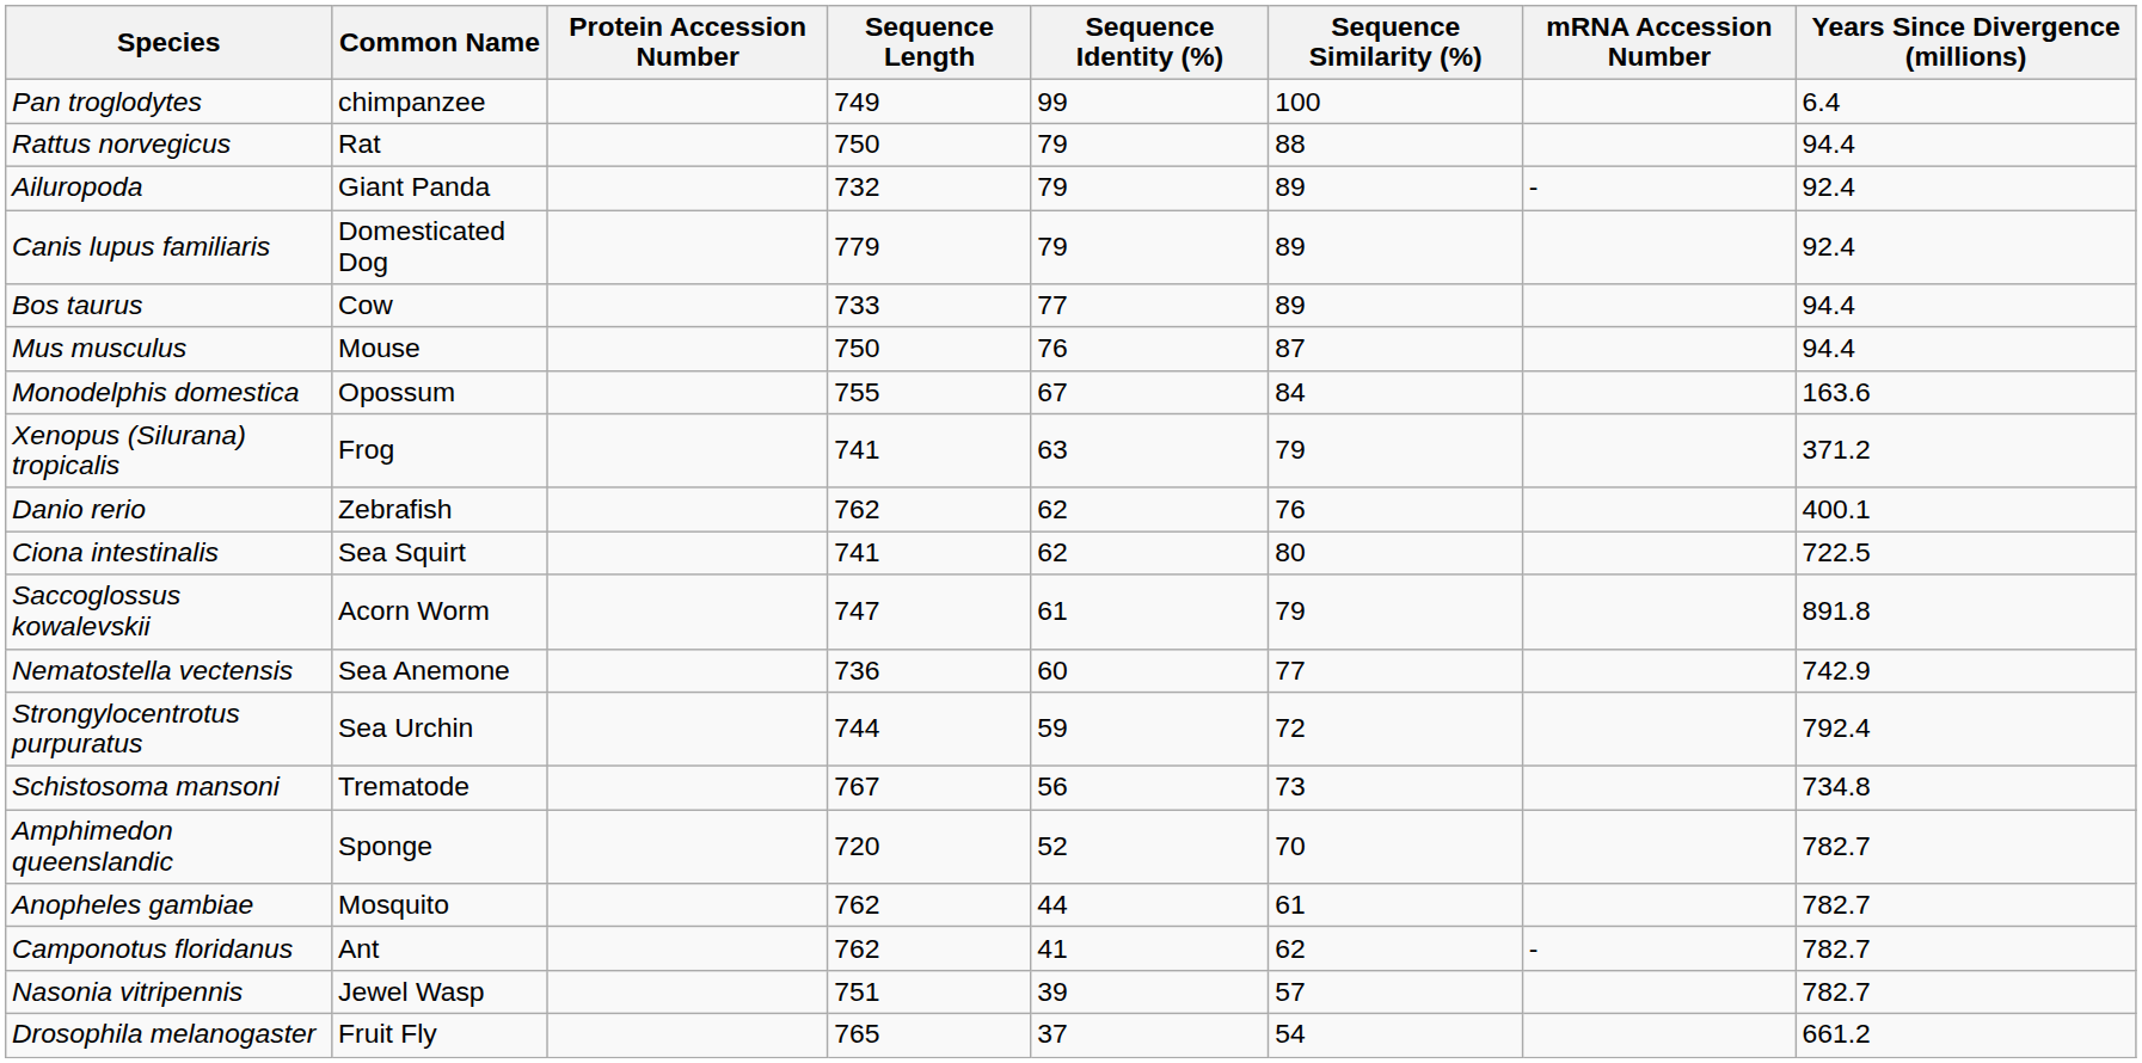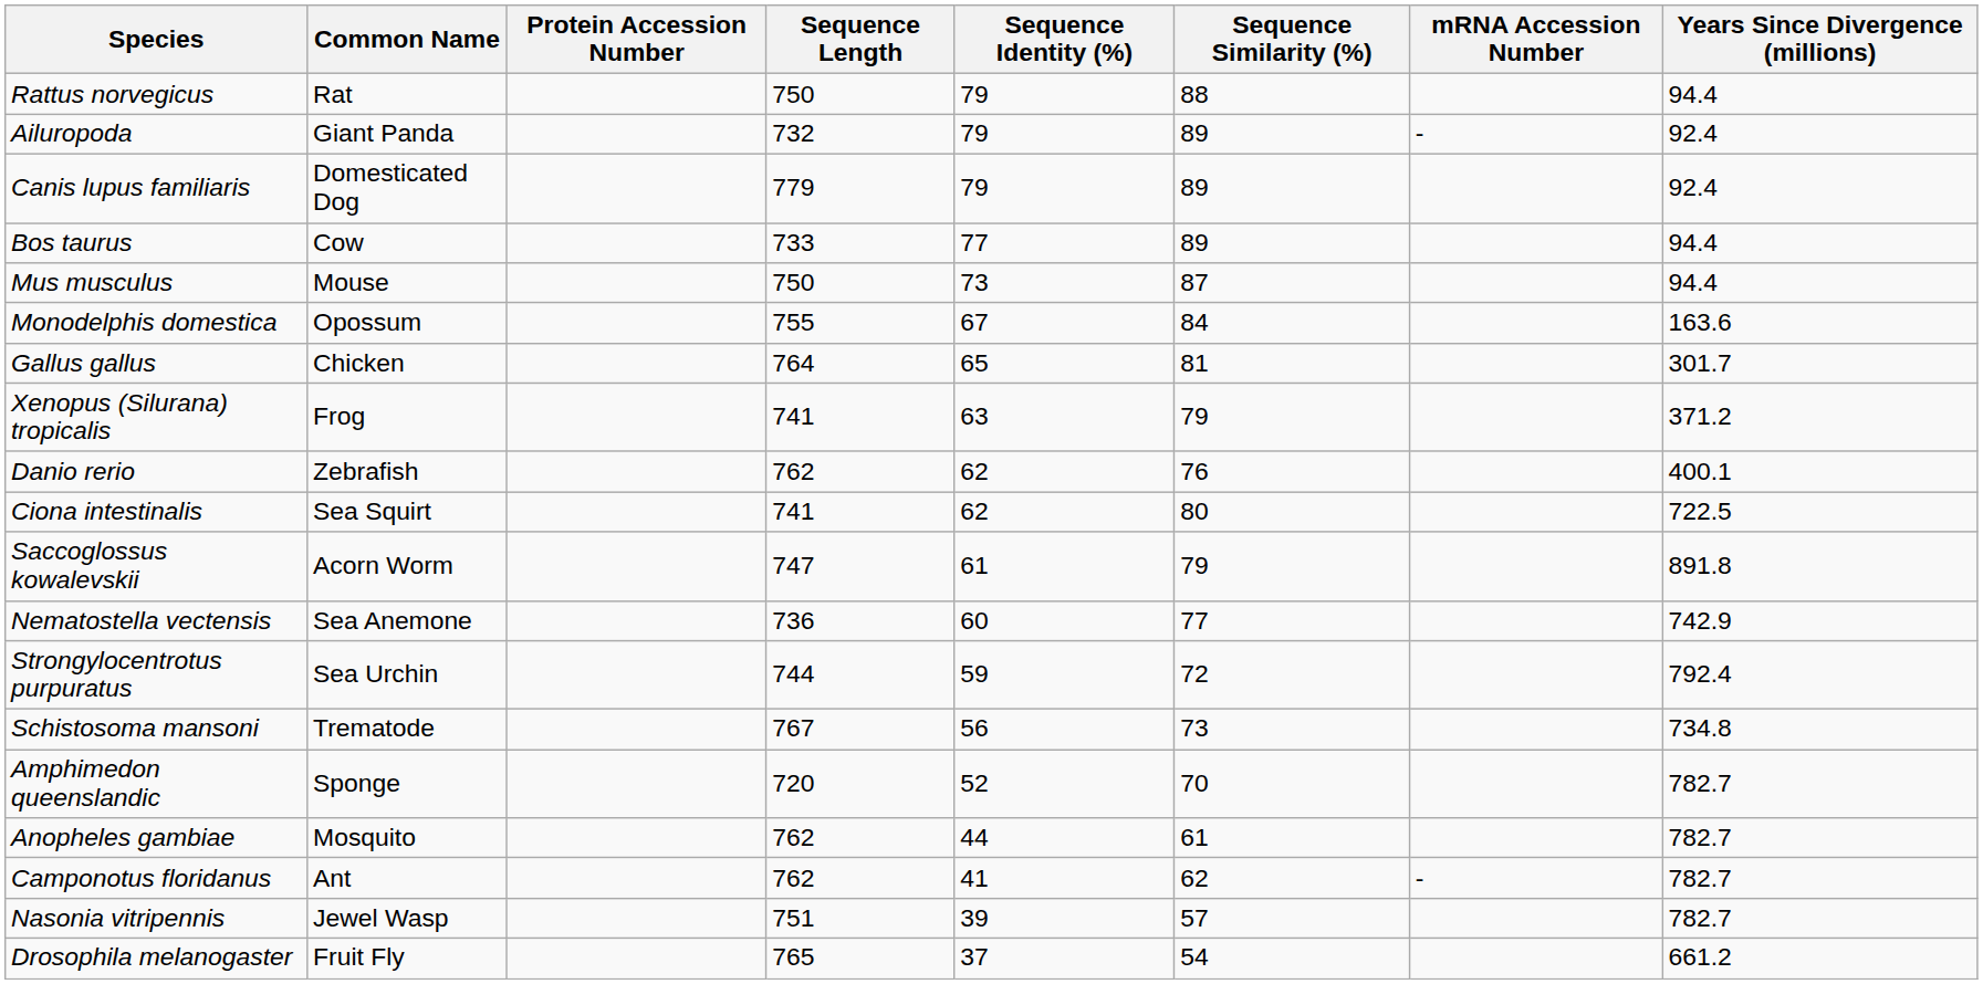- row: Pan troglodytes | chimpanzee | 749 | 99 | 100 | 6.4
Mus musculus | Sequence Identity (%): 76 -> 73
+ row: Gallus gallus | Chicken | 764 | 65 | 81 | 301.7
